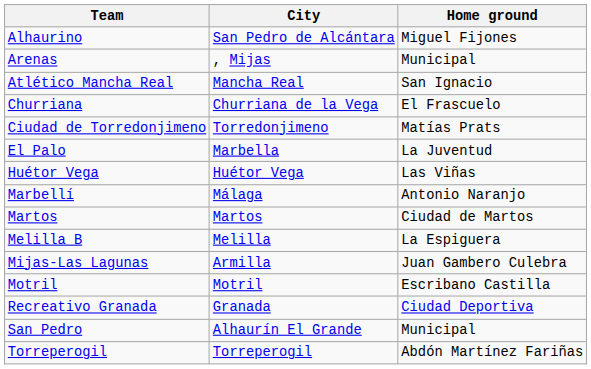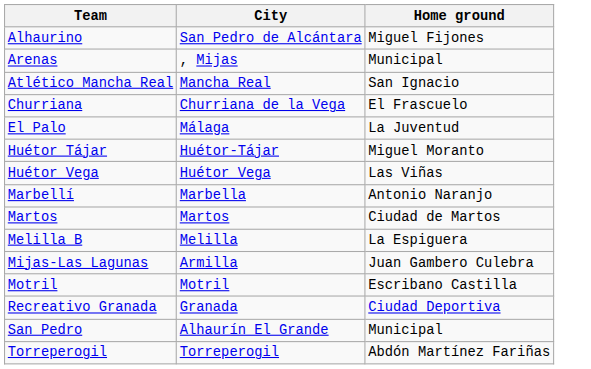- row: Ciudad de Torredonjimeno | Torredonjimeno | Matías Prats
El Palo | City: Marbella -> Málaga
+ row: Huétor Tájar | Huétor-Tájar | Miguel Moranto
Marbellí | City: Málaga -> Marbella
